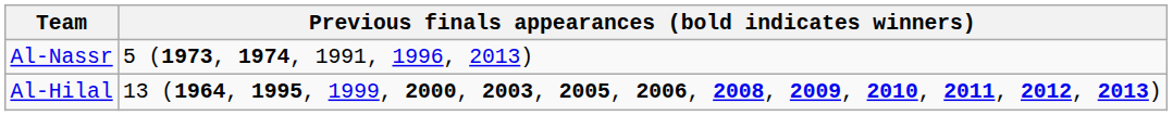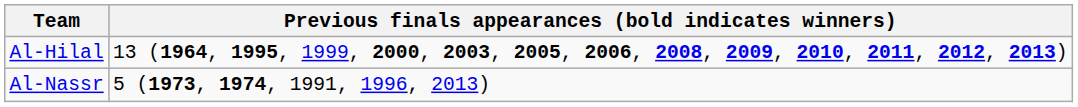rows swapped: Al-Hilal <-> Al-Nassr
